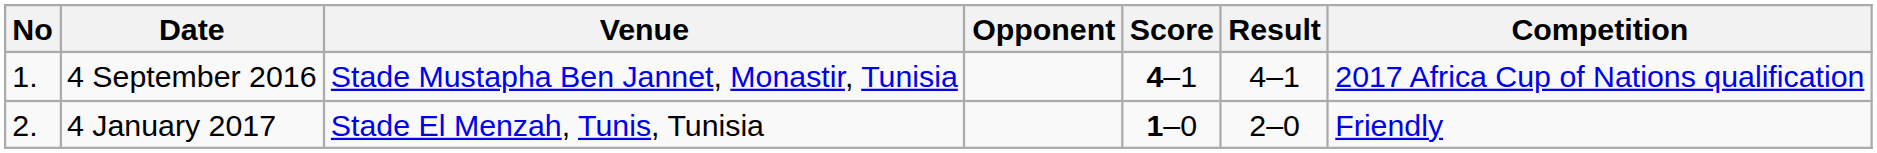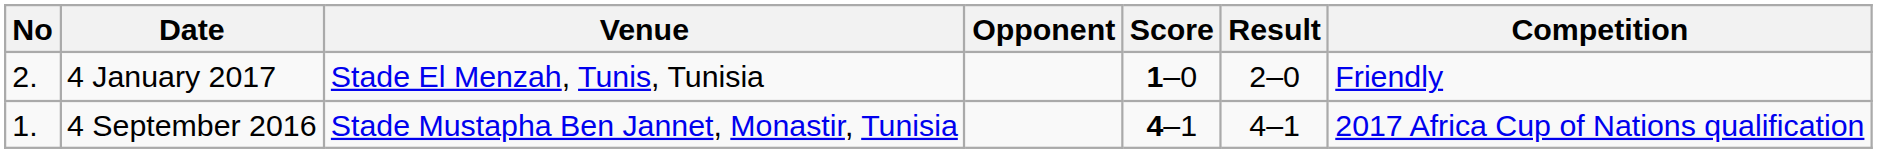rows swapped: 4 September 2016 <-> 4 January 2017
